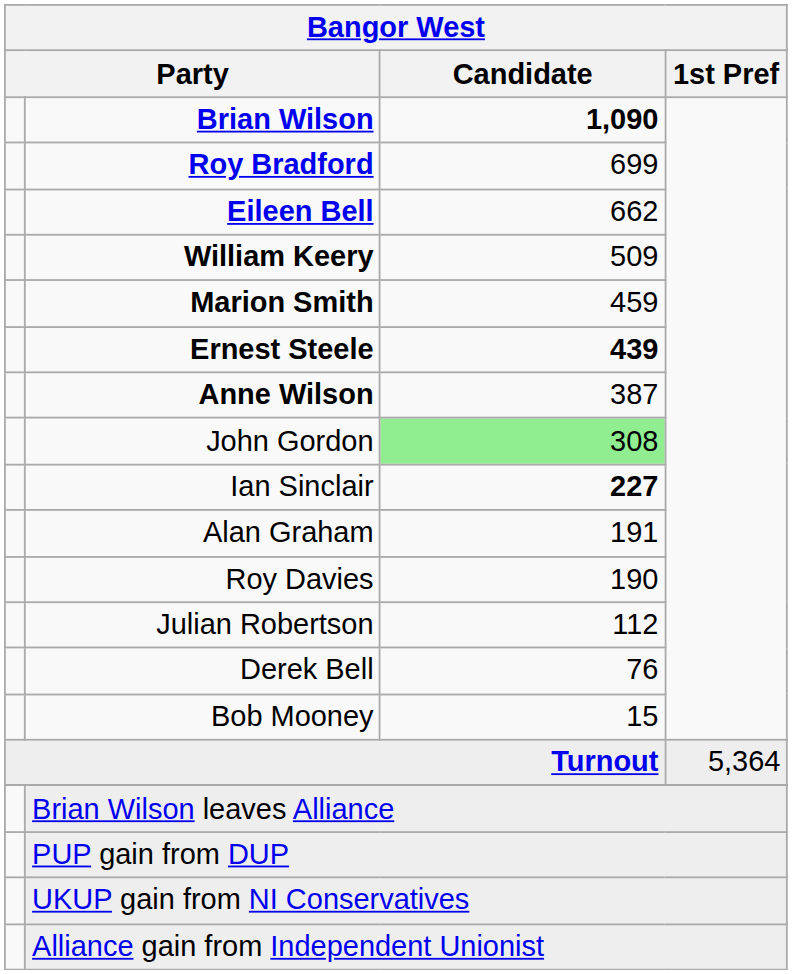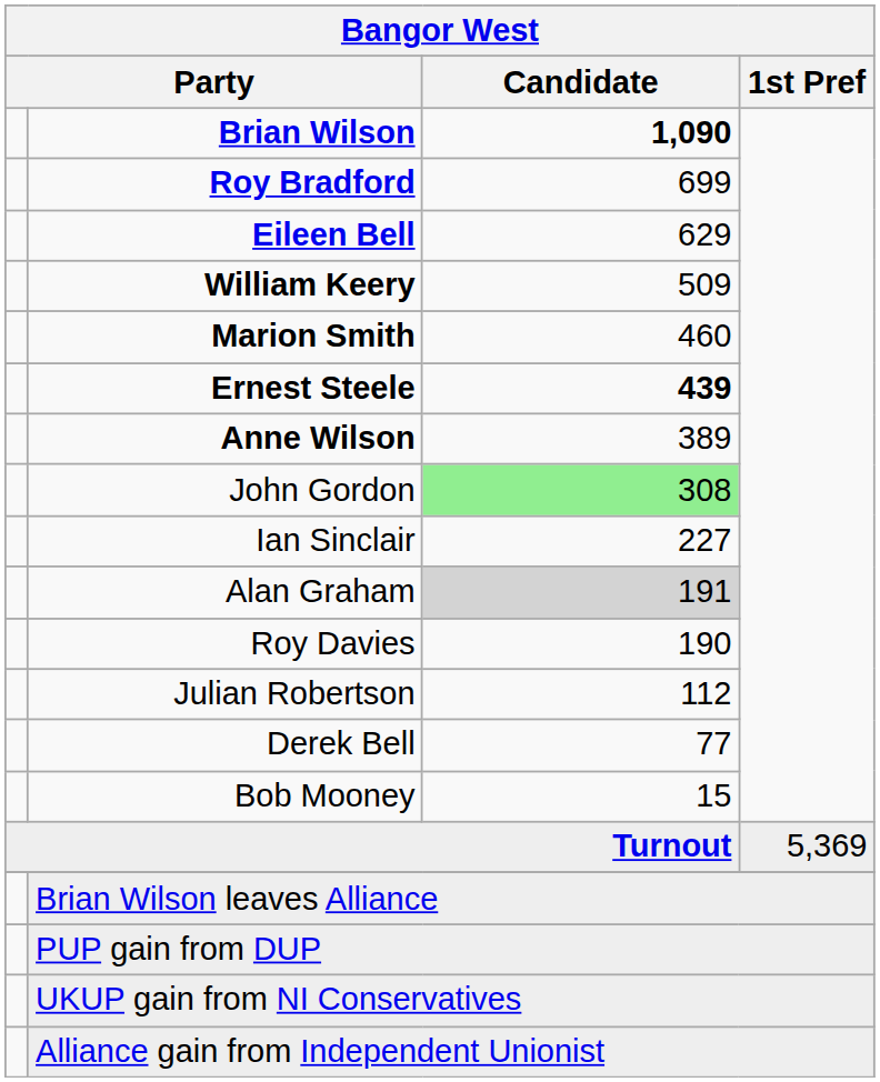Eileen Bell | Candidate: 662 -> 629
Marion Smith | Candidate: 459 -> 460
Anne Wilson | Candidate: 387 -> 389
Ian Sinclair | Candidate: bold -> normal
Alan Graham | Candidate: no background -> lightgrey background
Derek Bell | Candidate: 76 -> 77
Turnout | 1st Pref: 5,364 -> 5,369
